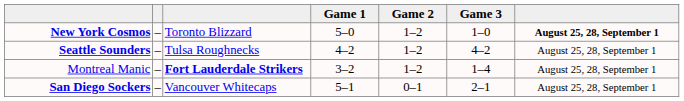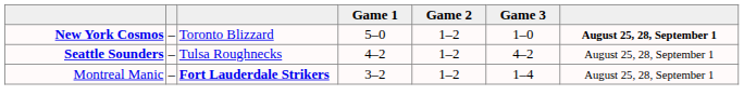- row: San Diego Sockers | – | Vancouver Whitecaps | 5–1 | 0–1 | 2–1 | August 25, 28, September 1
